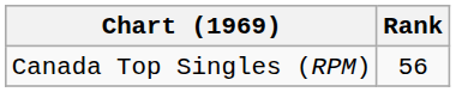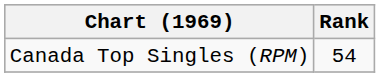Canada Top Singles (RPM) | Rank: 56 -> 54
